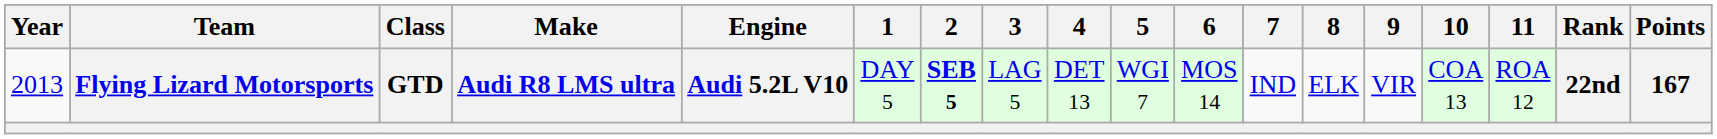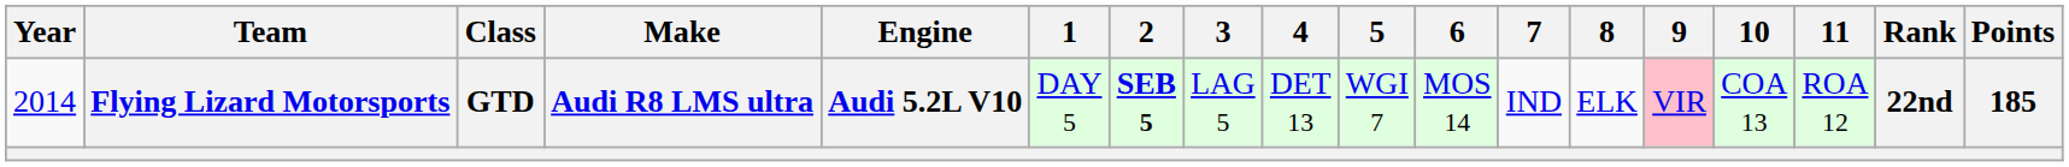Flying Lizard Motorsports | Year: 2013 -> 2014
Flying Lizard Motorsports | 9: no background -> pink background
Flying Lizard Motorsports | Points: 167 -> 185
